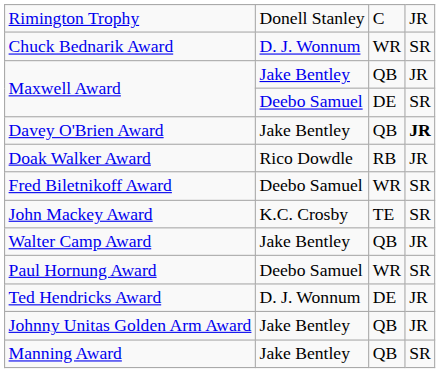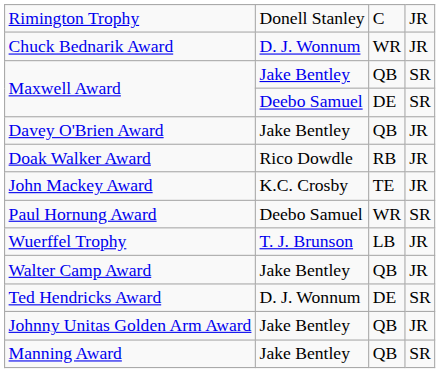Chuck Bednarik Award | column 4: SR -> JR
Maxwell Award / Jake Bentley | column 4: JR -> SR
Davey O'Brien Award | column 4: bold -> normal
- row: Fred Biletnikoff Award | Deebo Samuel | WR | SR
John Mackey Award | column 4: SR -> JR
rows swapped: Paul Hornung Award <-> Walter Camp Award
+ row: Wuerffel Trophy | T. J. Brunson | LB | JR
Ted Hendricks Award | column 4: JR -> SR
